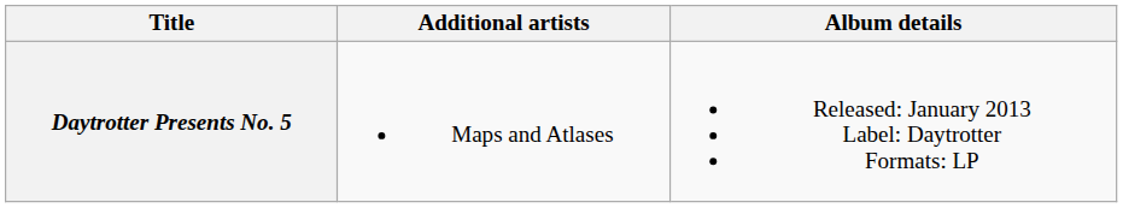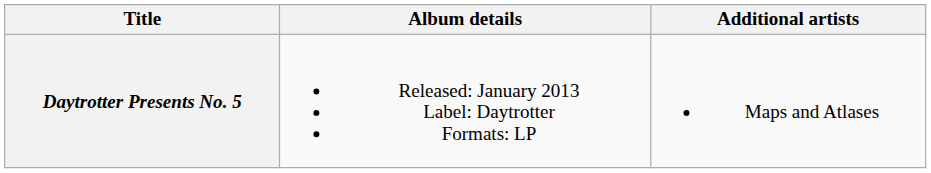columns swapped: Album details <-> Additional artists
